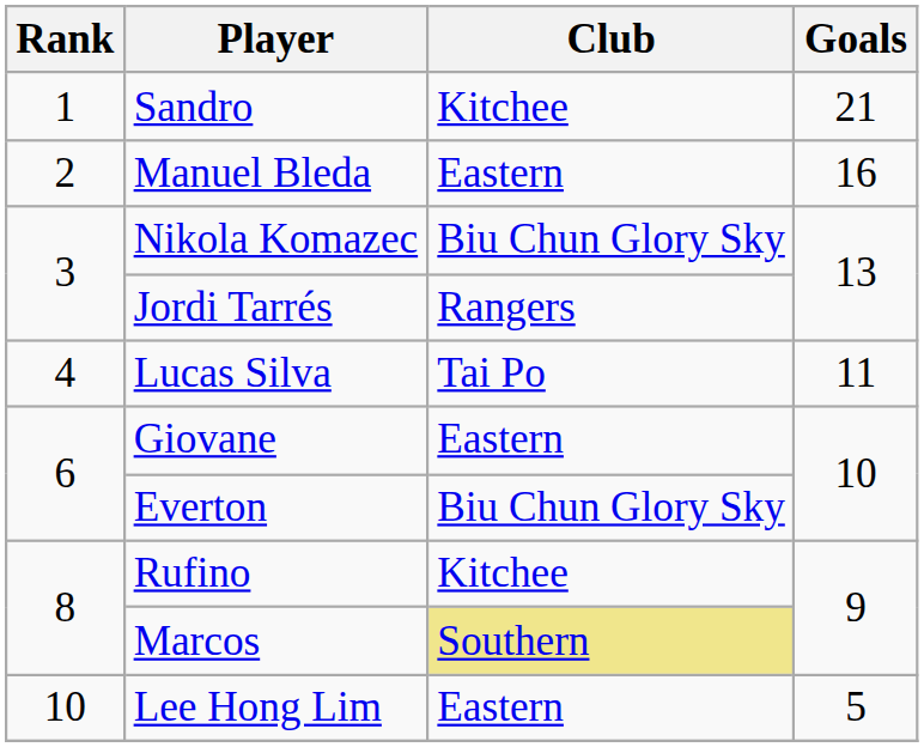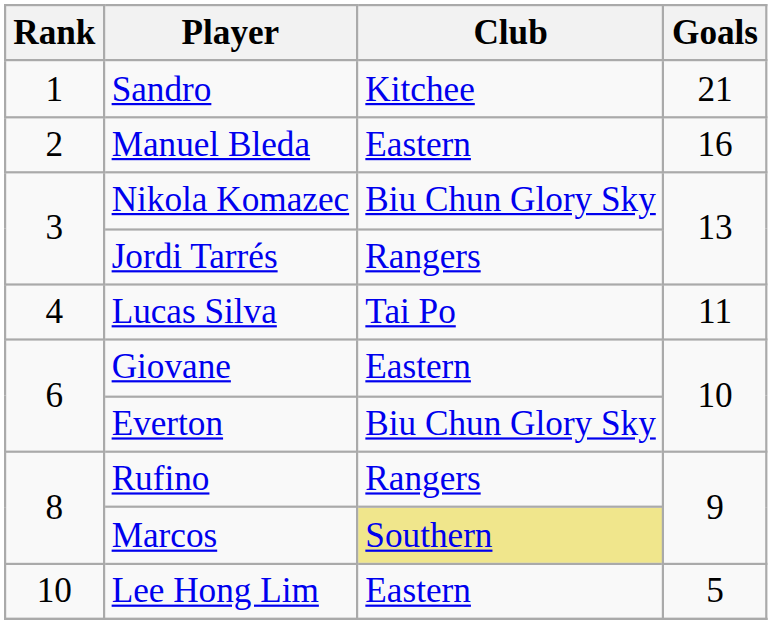Rufino | Club: Kitchee -> Rangers
